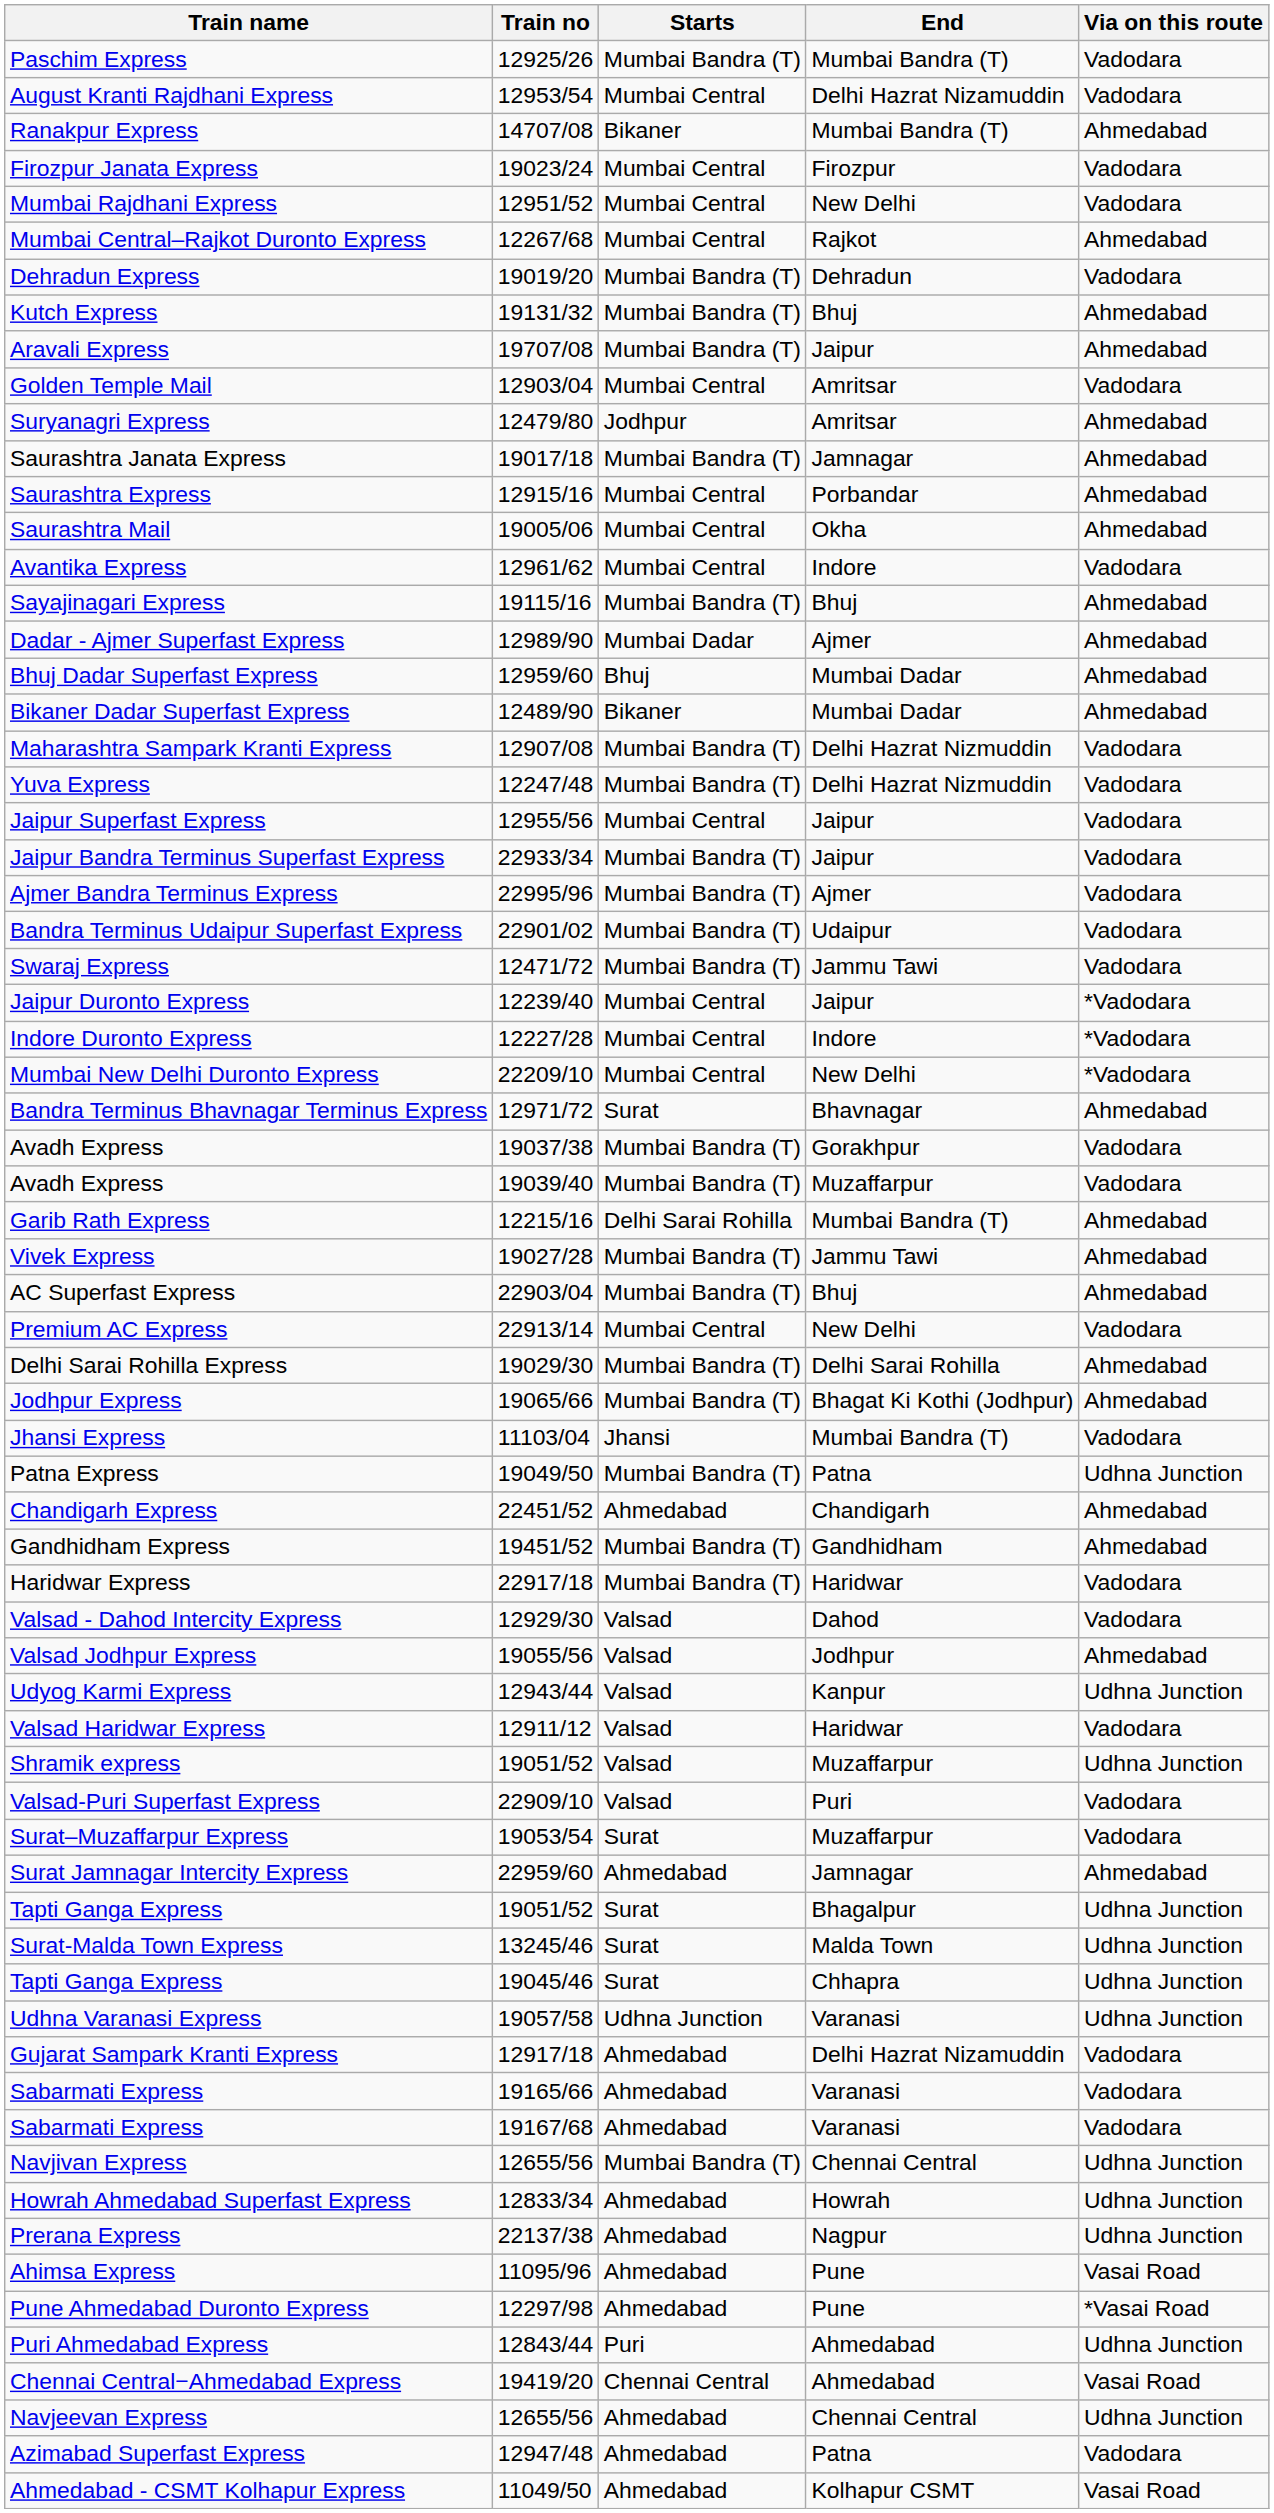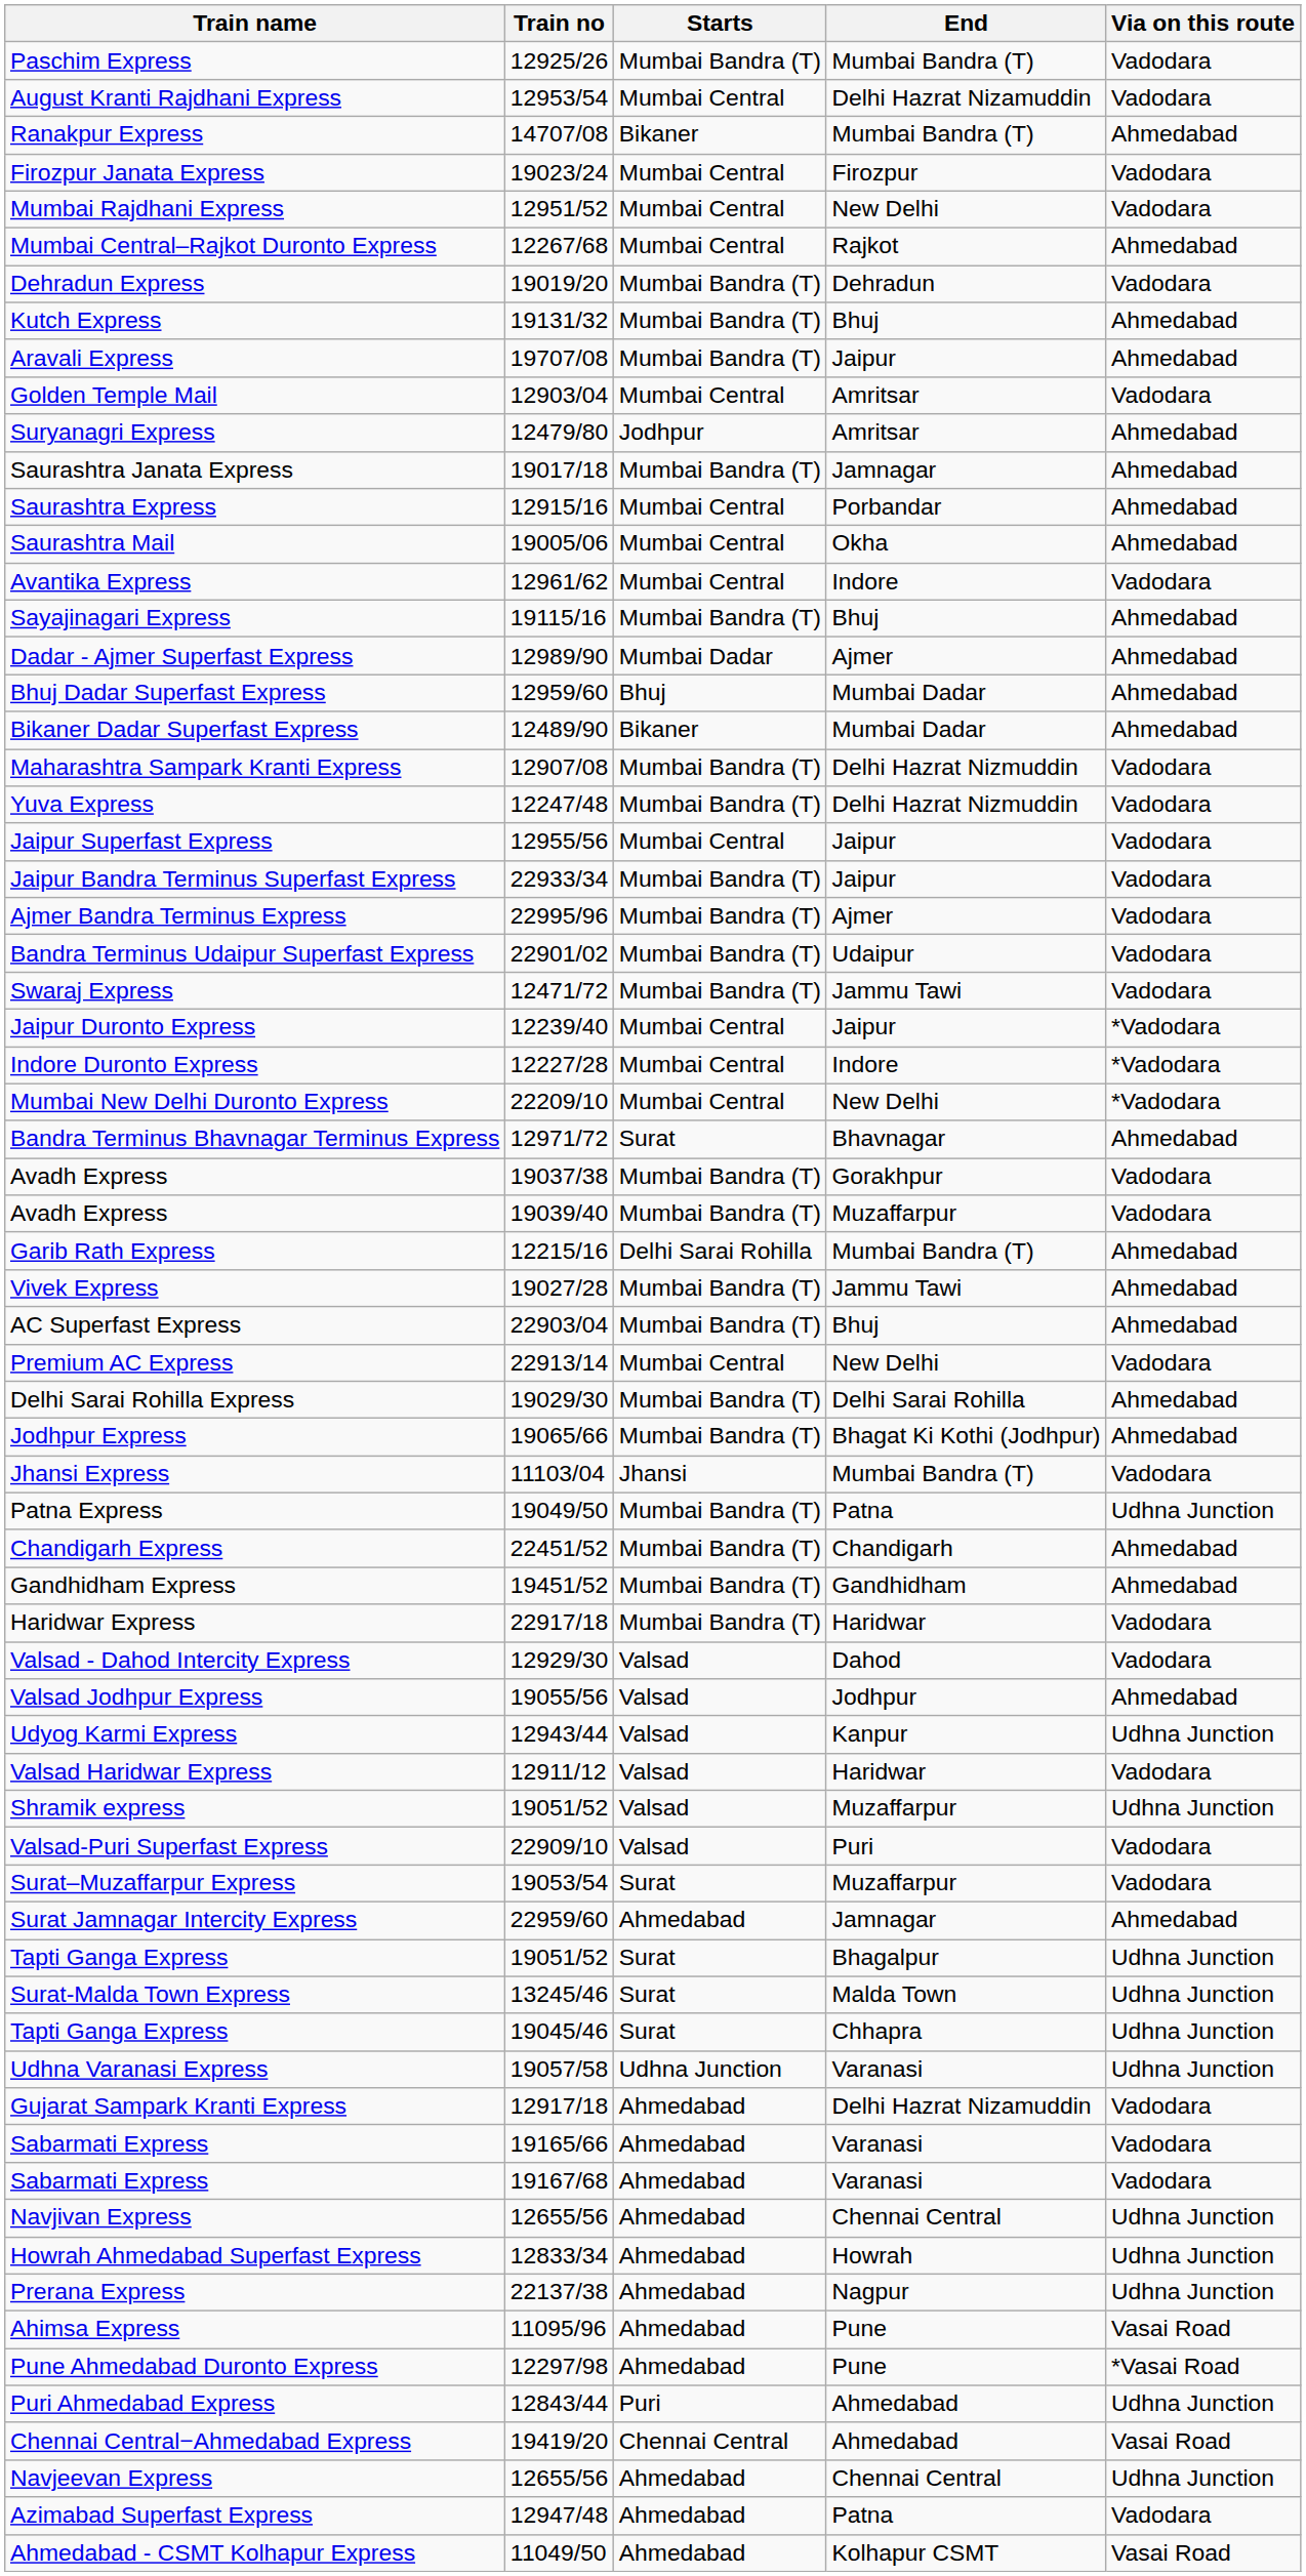Chandigarh Express | Starts: Ahmedabad -> Mumbai Bandra (T)
Navjivan Express | Starts: Mumbai Bandra (T) -> Ahmedabad
